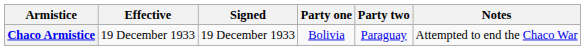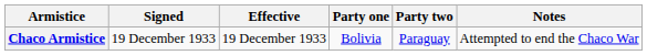columns swapped: Signed <-> Effective
